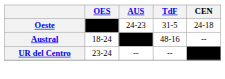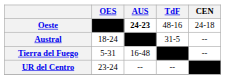Oeste | AUS: normal -> bold
Oeste | TdF: 31-5 -> 48-16
Austral | TdF: 48-16 -> 31-5
+ row: Tierra del Fuego | 5-31 | 16-48 | –––– | --
